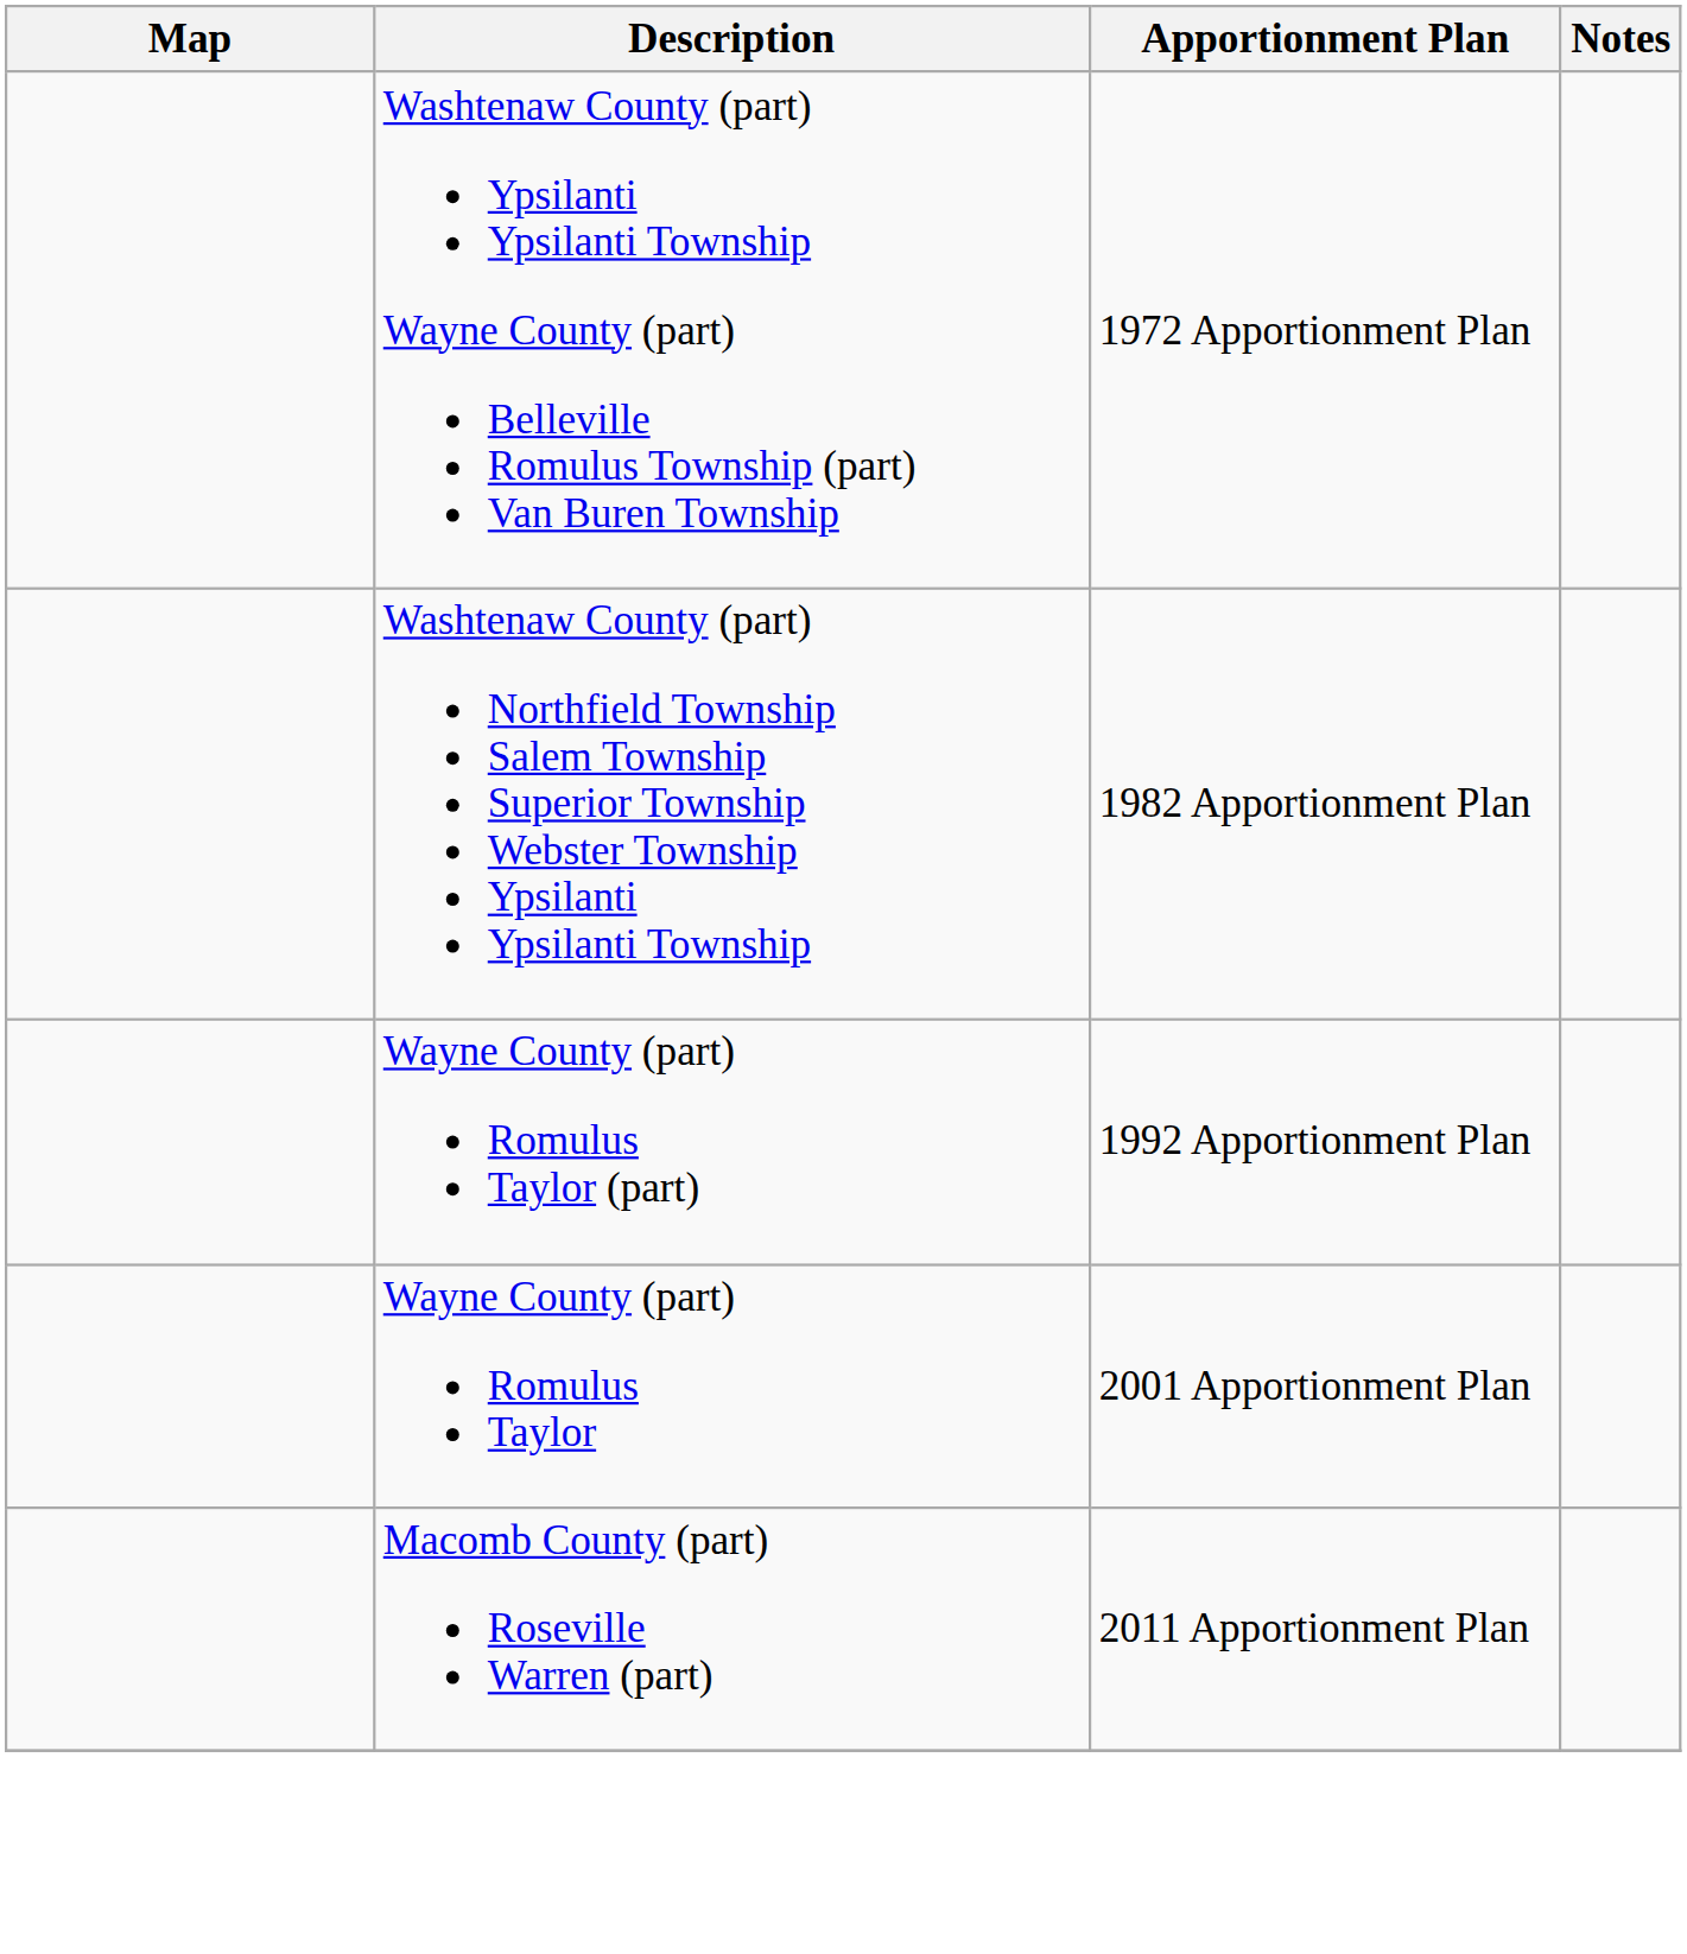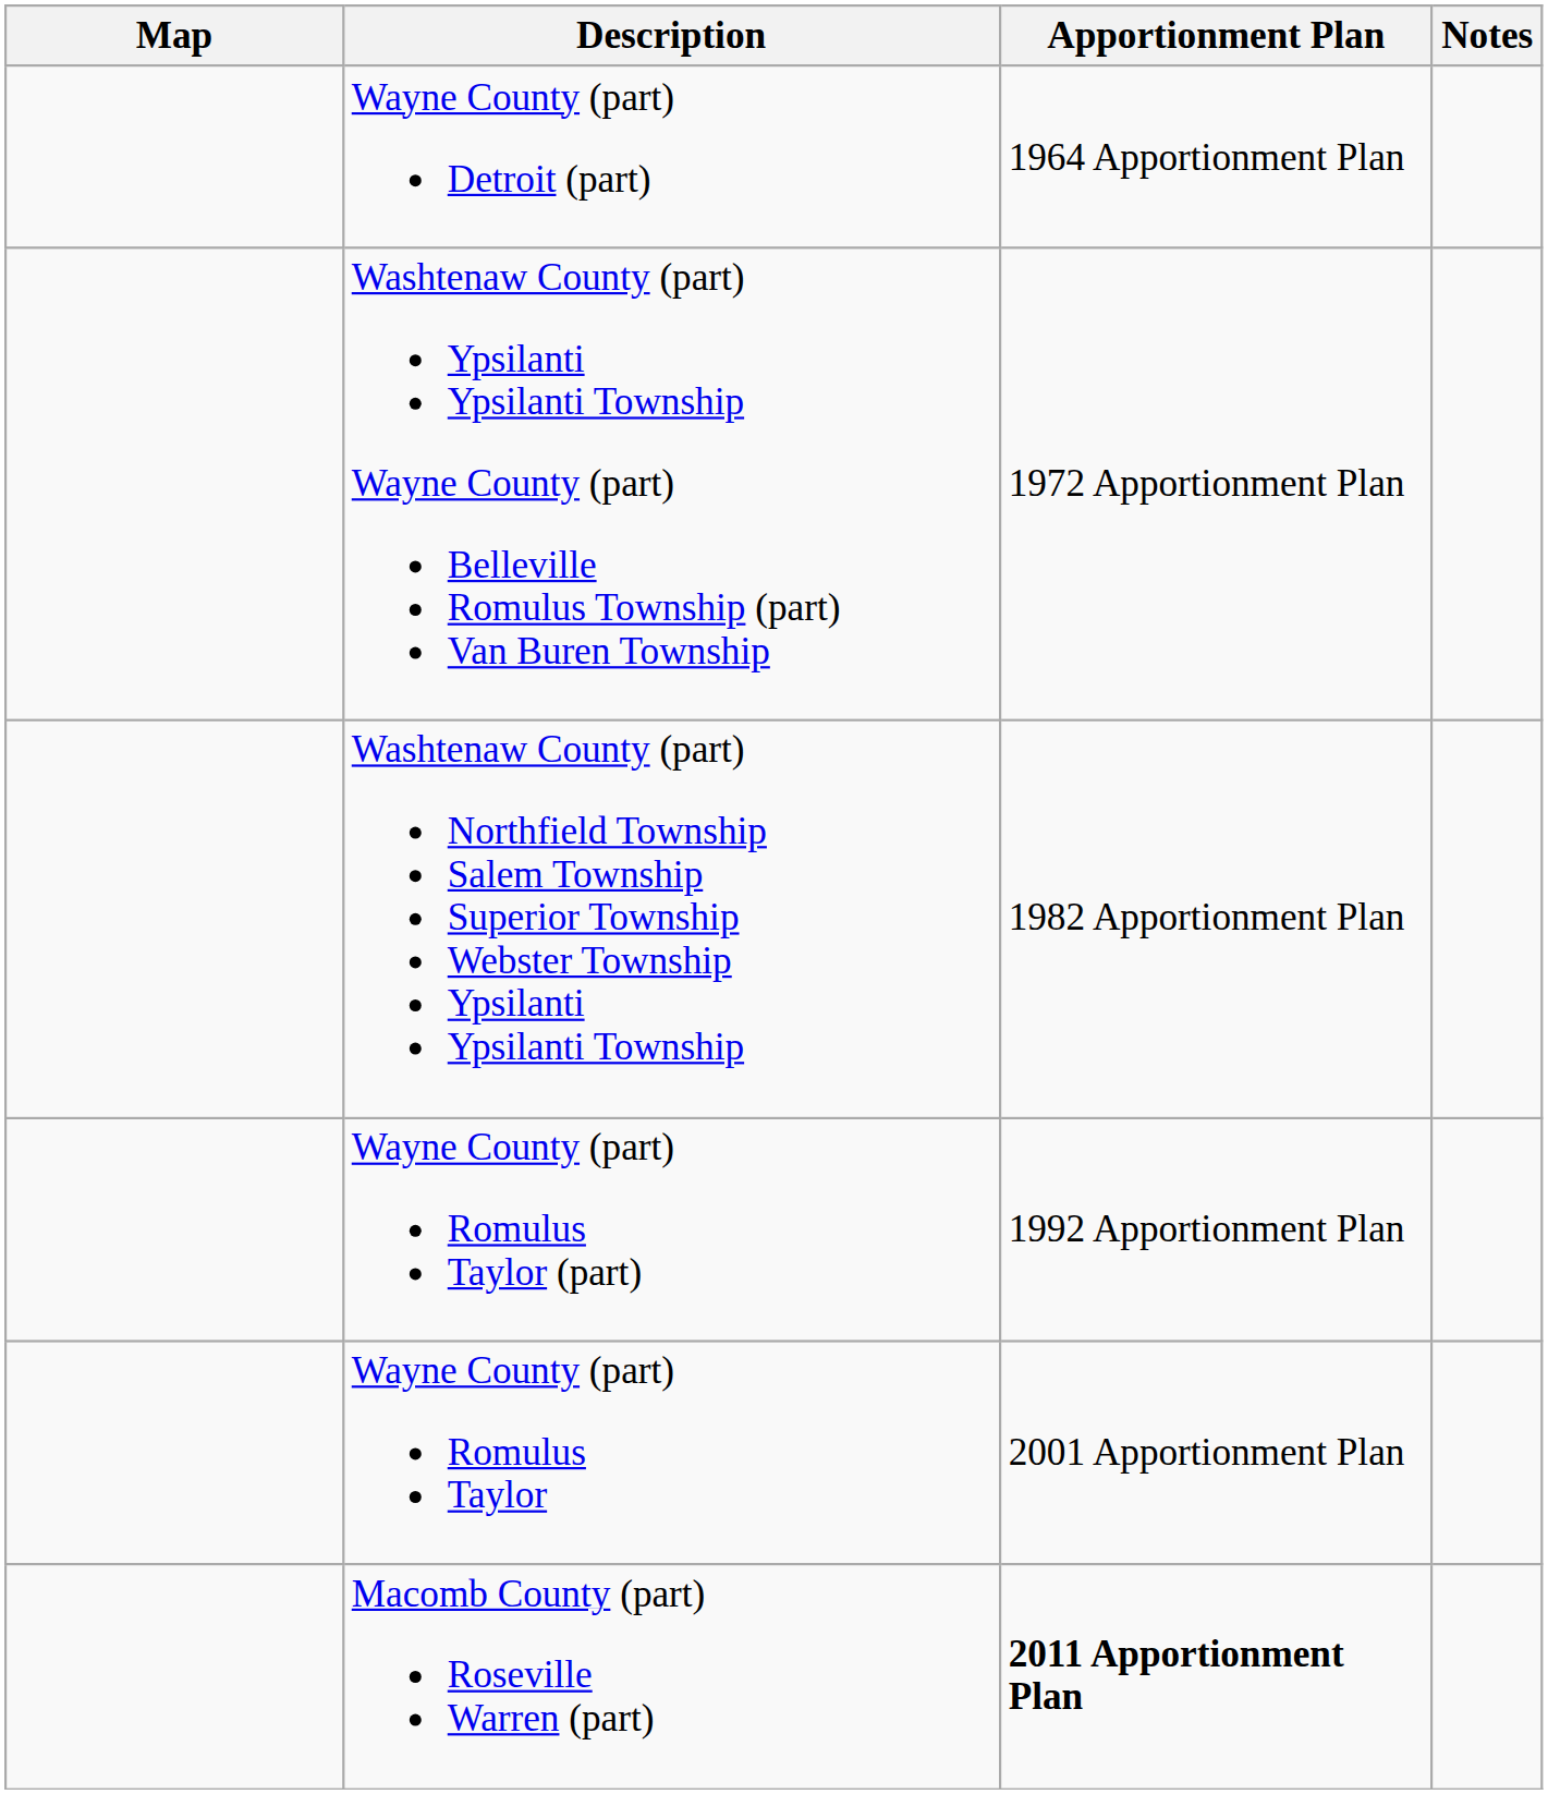+ row: Wayne County (part) Detroit (part) | 1964 Apportionment Plan
Macomb County (part) Roseville Warren (part) | Apportionment Plan: normal -> bold
